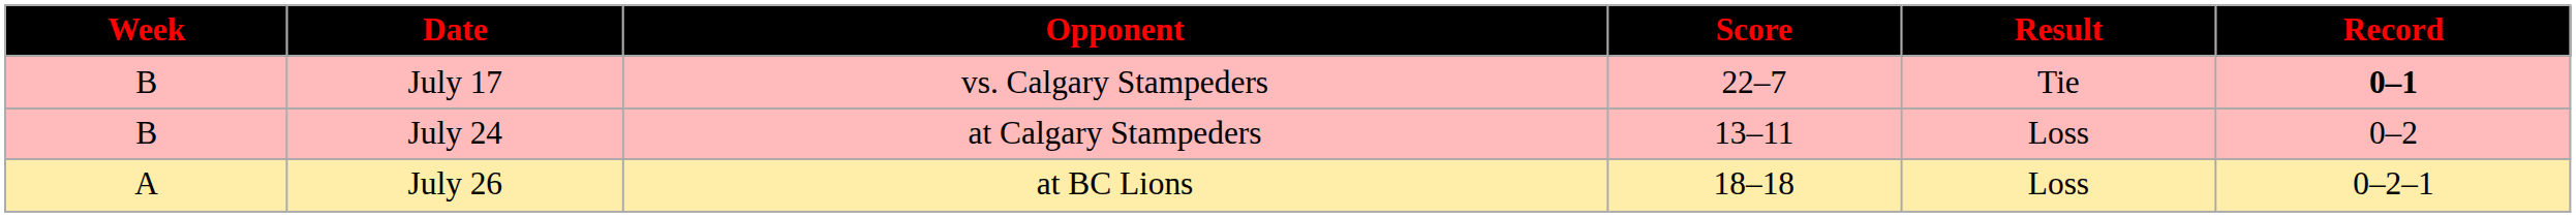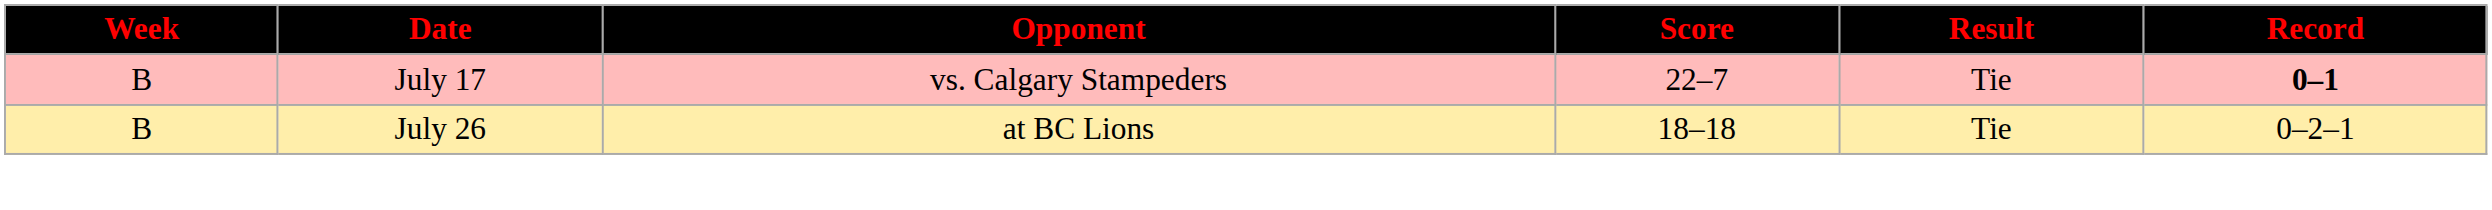- row: B | July 24 | at Calgary Stampeders | 13–11 | Loss | 0–2
July 26 | Week: A -> B
July 26 | Result: Loss -> Tie
